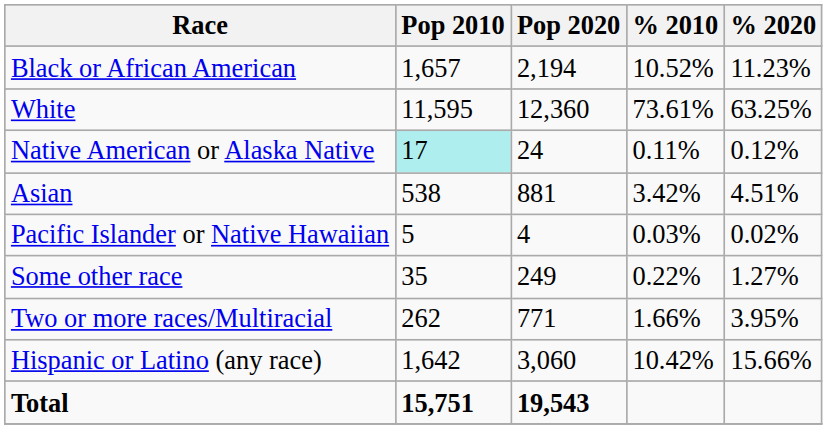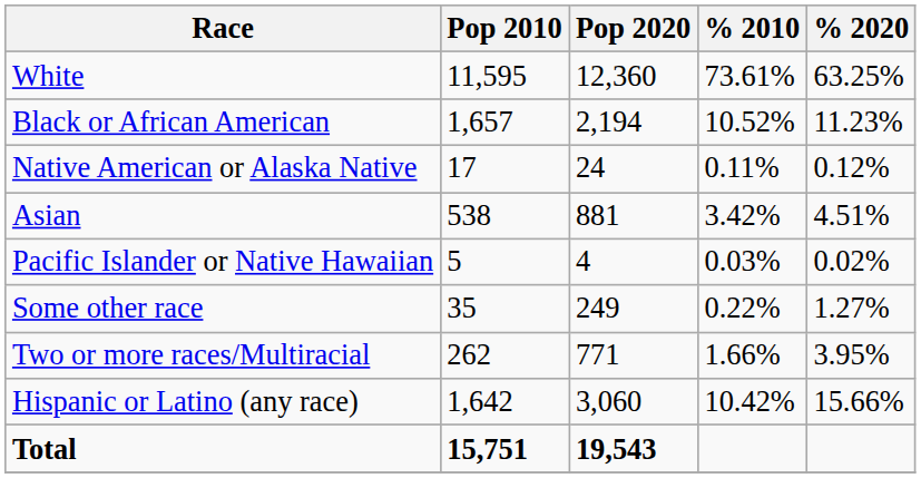rows swapped: White <-> Black or African American
Native American or Alaska Native | Pop 2010: paleturquoise background -> no background
